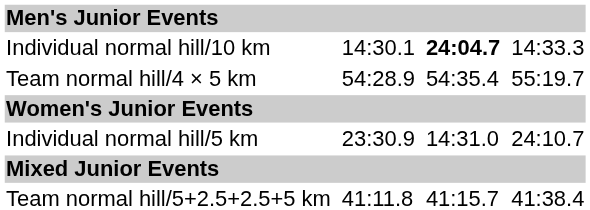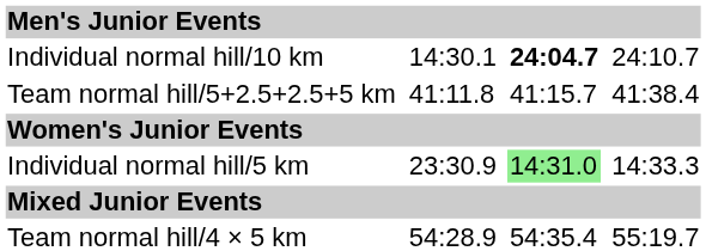Individual normal hill/10 km | column 7: 14:33.3 -> 24:10.7
rows swapped: Team normal hill/4 × 5 km <-> Team normal hill/5+2.5+2.5+5 km
Individual normal hill/5 km | column 5: no background -> lightgreen background
Individual normal hill/5 km | column 7: 24:10.7 -> 14:33.3
